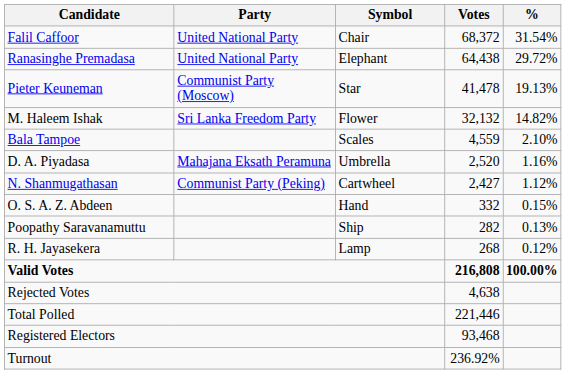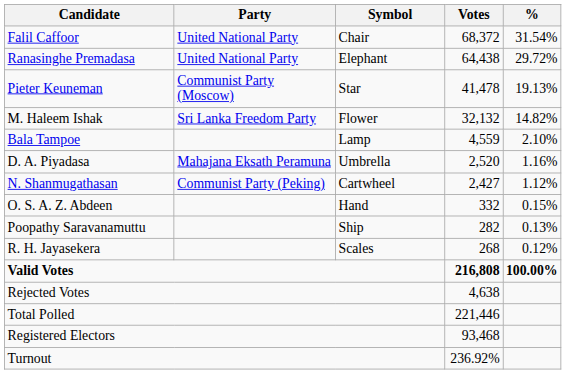Bala Tampoe | Symbol: Scales -> Lamp
R. H. Jayasekera | Symbol: Lamp -> Scales
